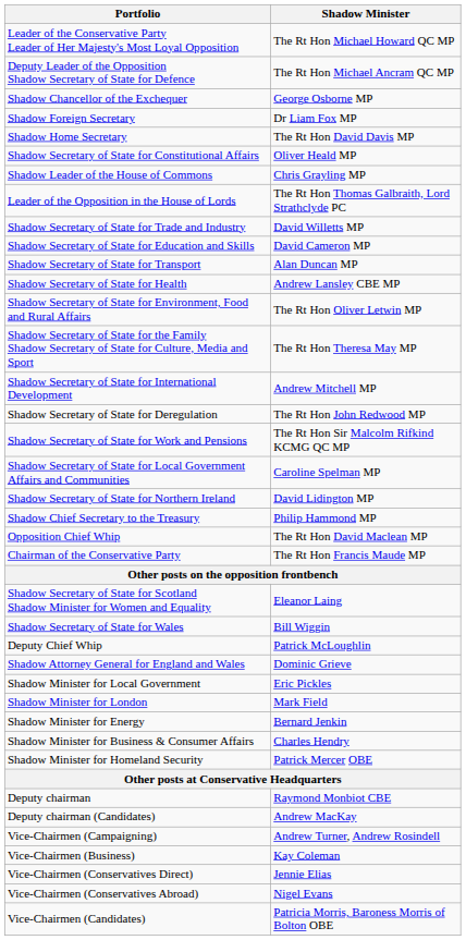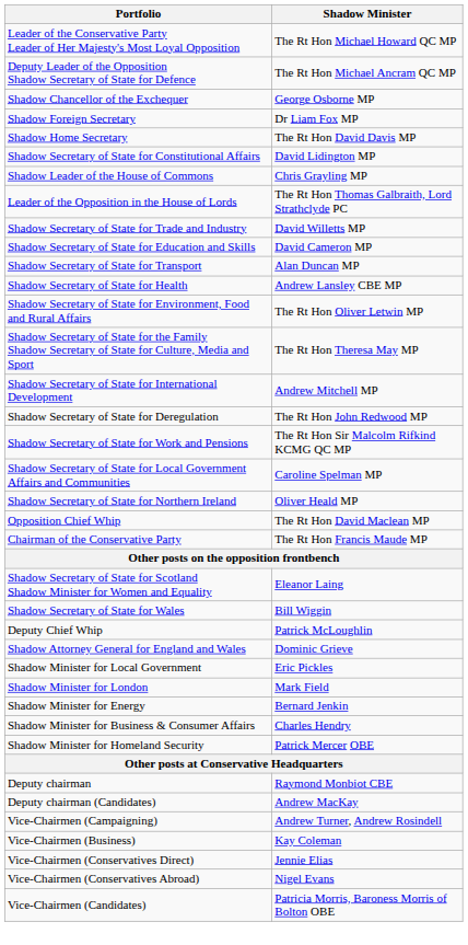Shadow Secretary of State for Constitutional Affairs | Shadow Minister: Oliver Heald MP -> David Lidington MP
Shadow Secretary of State for Northern Ireland | Shadow Minister: David Lidington MP -> Oliver Heald MP
- row: Shadow Chief Secretary to the Treasury | Philip Hammond MP
